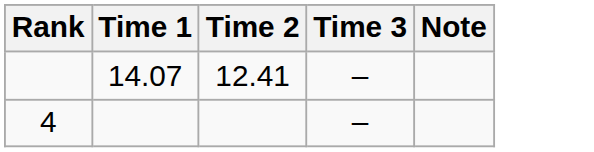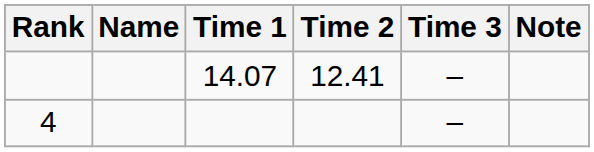+ column: Name
